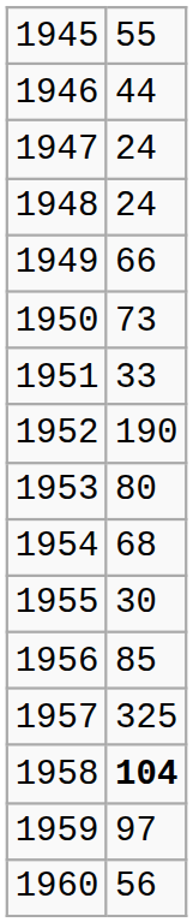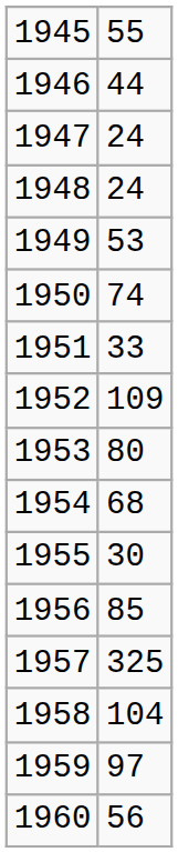1949 | column 2: 66 -> 53
1950 | column 2: 73 -> 74
1952 | column 2: 190 -> 109
1958 | column 2: bold -> normal
